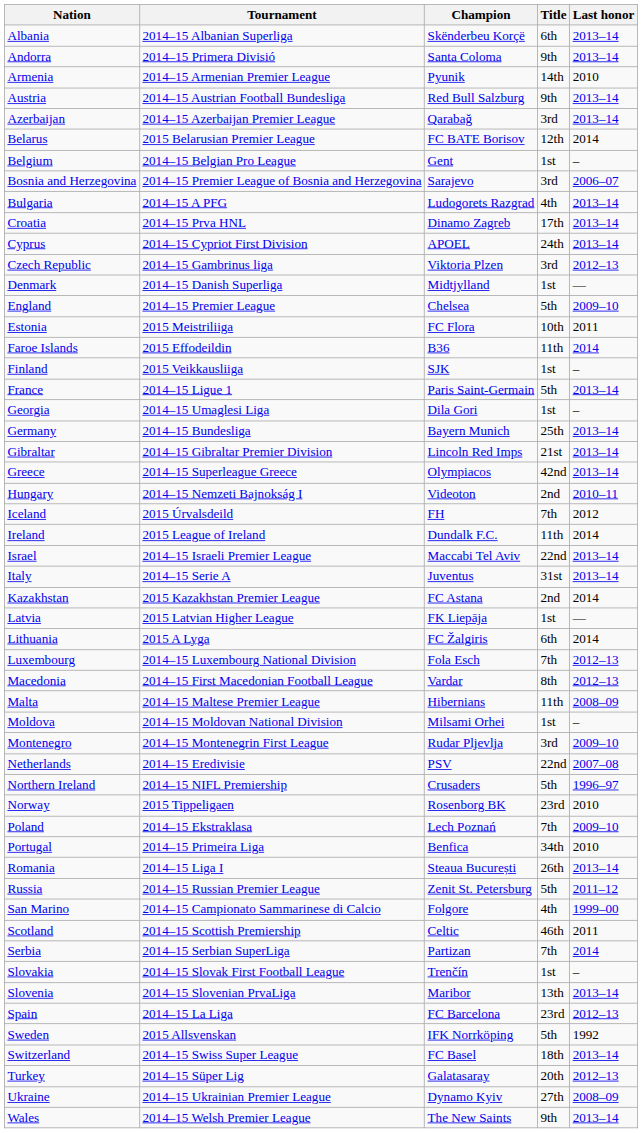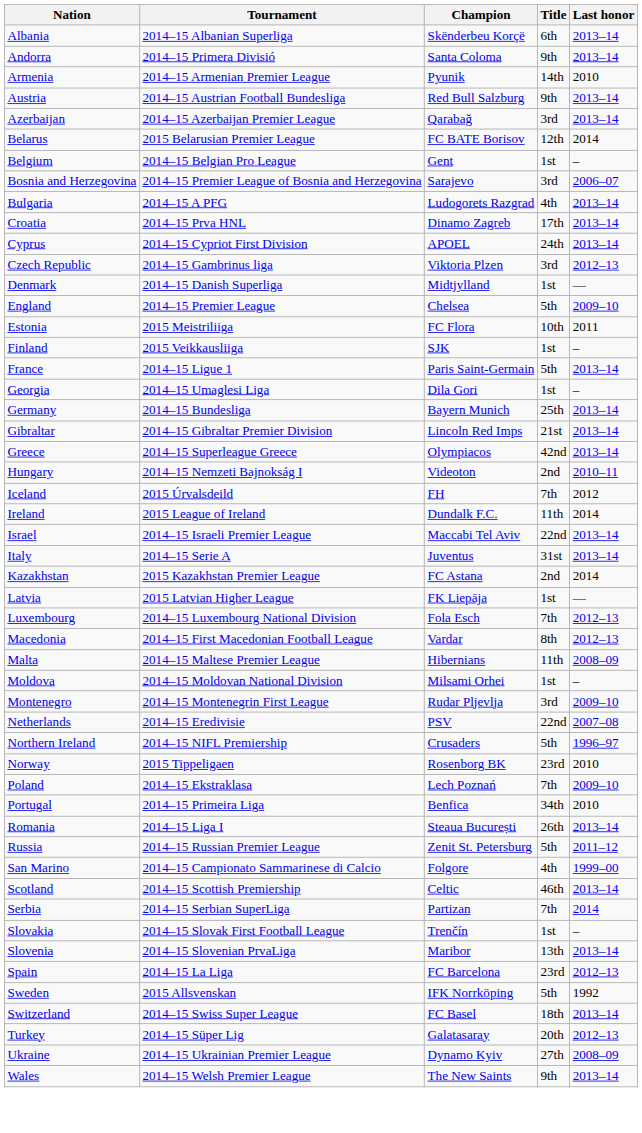- row: Faroe Islands | 2015 Effodeildin | B36 | 11th | 2014
- row: Lithuania | 2015 A Lyga | FC Žalgiris | 6th | 2014
Scotland | Last honor: 2011 -> 2013–14
